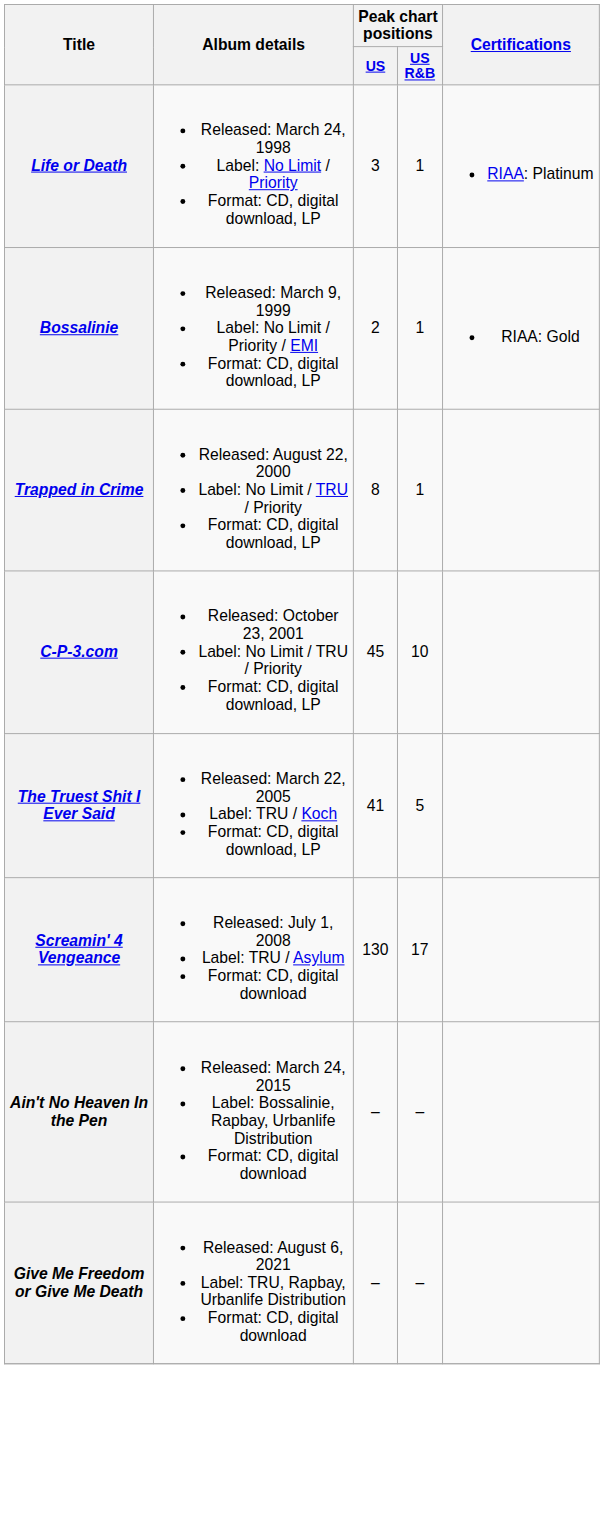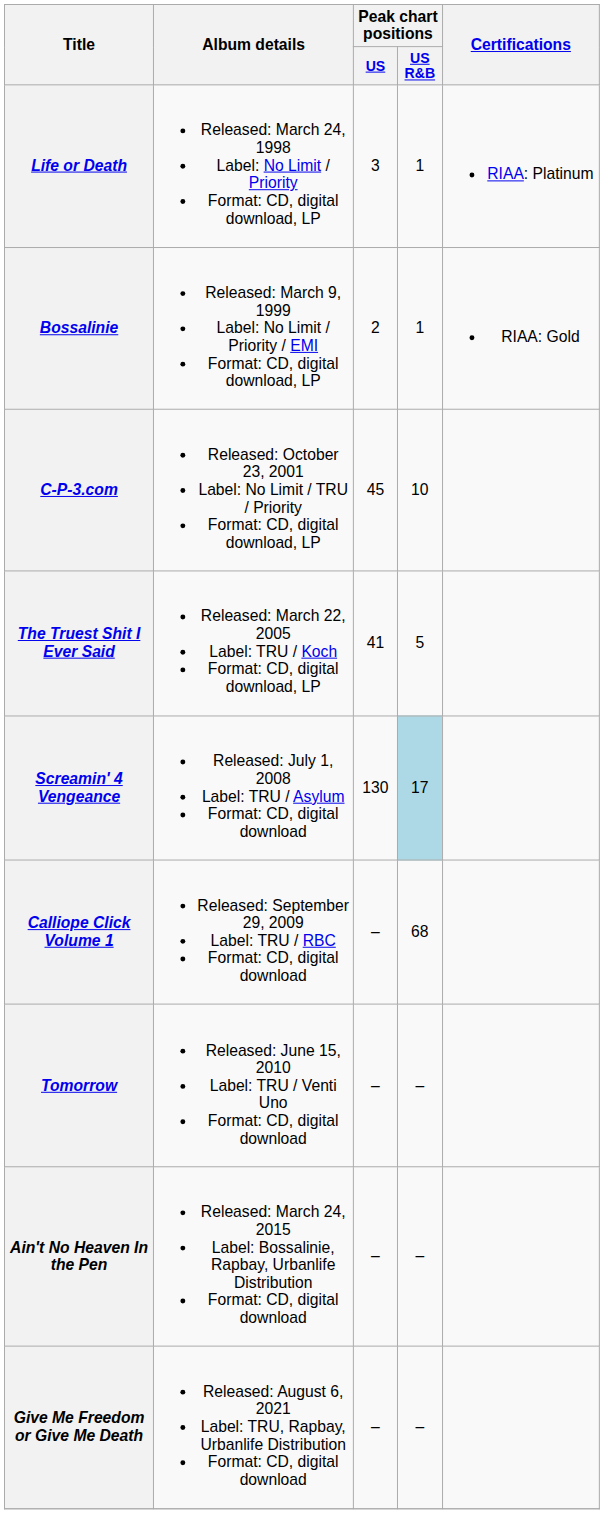- row: Trapped in Crime | Released: August 22, 2000 Label: No Limit / TRU / Priority Format: CD, digital download, LP | 8 | 1
Screamin' 4 Vengeance | Peak chart positions / US R&B: no background -> lightblue background
+ row: Calliope Click Volume 1 | Released: September 29, 2009 Label: TRU / RBC Format: CD, digital download | – | 68
+ row: Tomorrow | Released: June 15, 2010 Label: TRU / Venti Uno Format: CD, digital download | – | –
